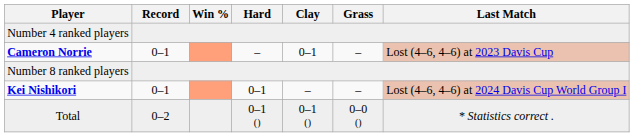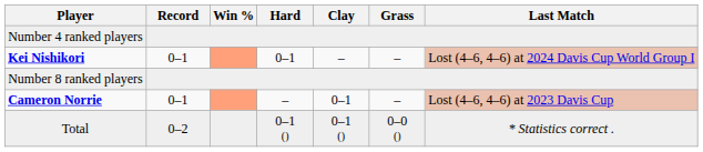rows swapped: Kei Nishikori <-> Cameron Norrie
